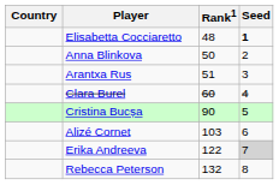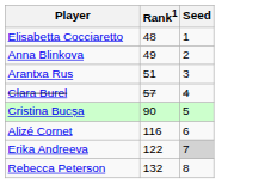- column: Country
Elisabetta Cocciaretto | Seed: bold -> normal
Anna Blinkova | Rank1: 50 -> 49
Clara Burel | Rank1: 60 -> 57
Alizé Cornet | Rank1: 103 -> 116
